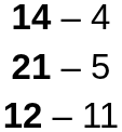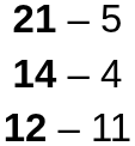rows swapped: 14 – 4 <-> 21 – 5
